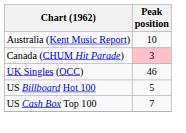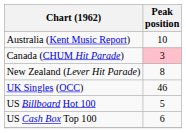+ row: New Zealand (Lever Hit Parade) | 8
US Cash Box Top 100 | Peak position: 7 -> 6
